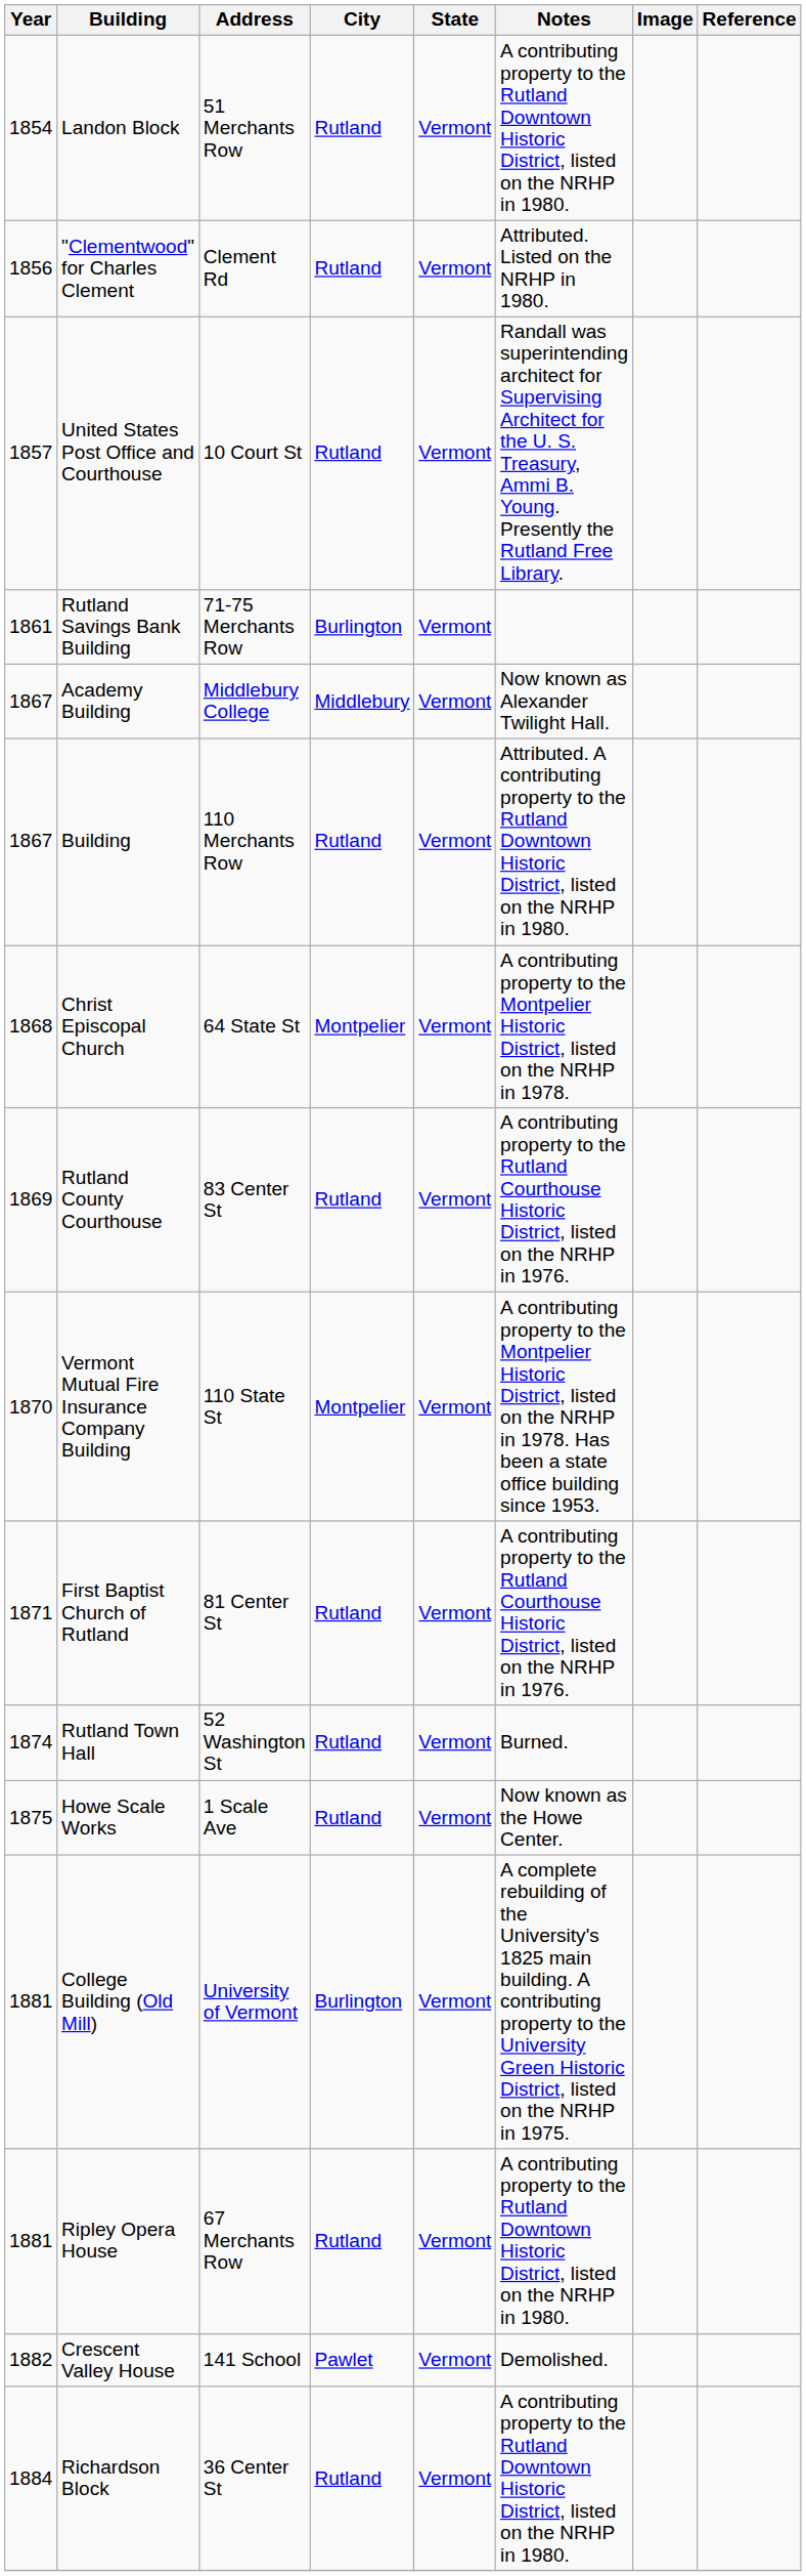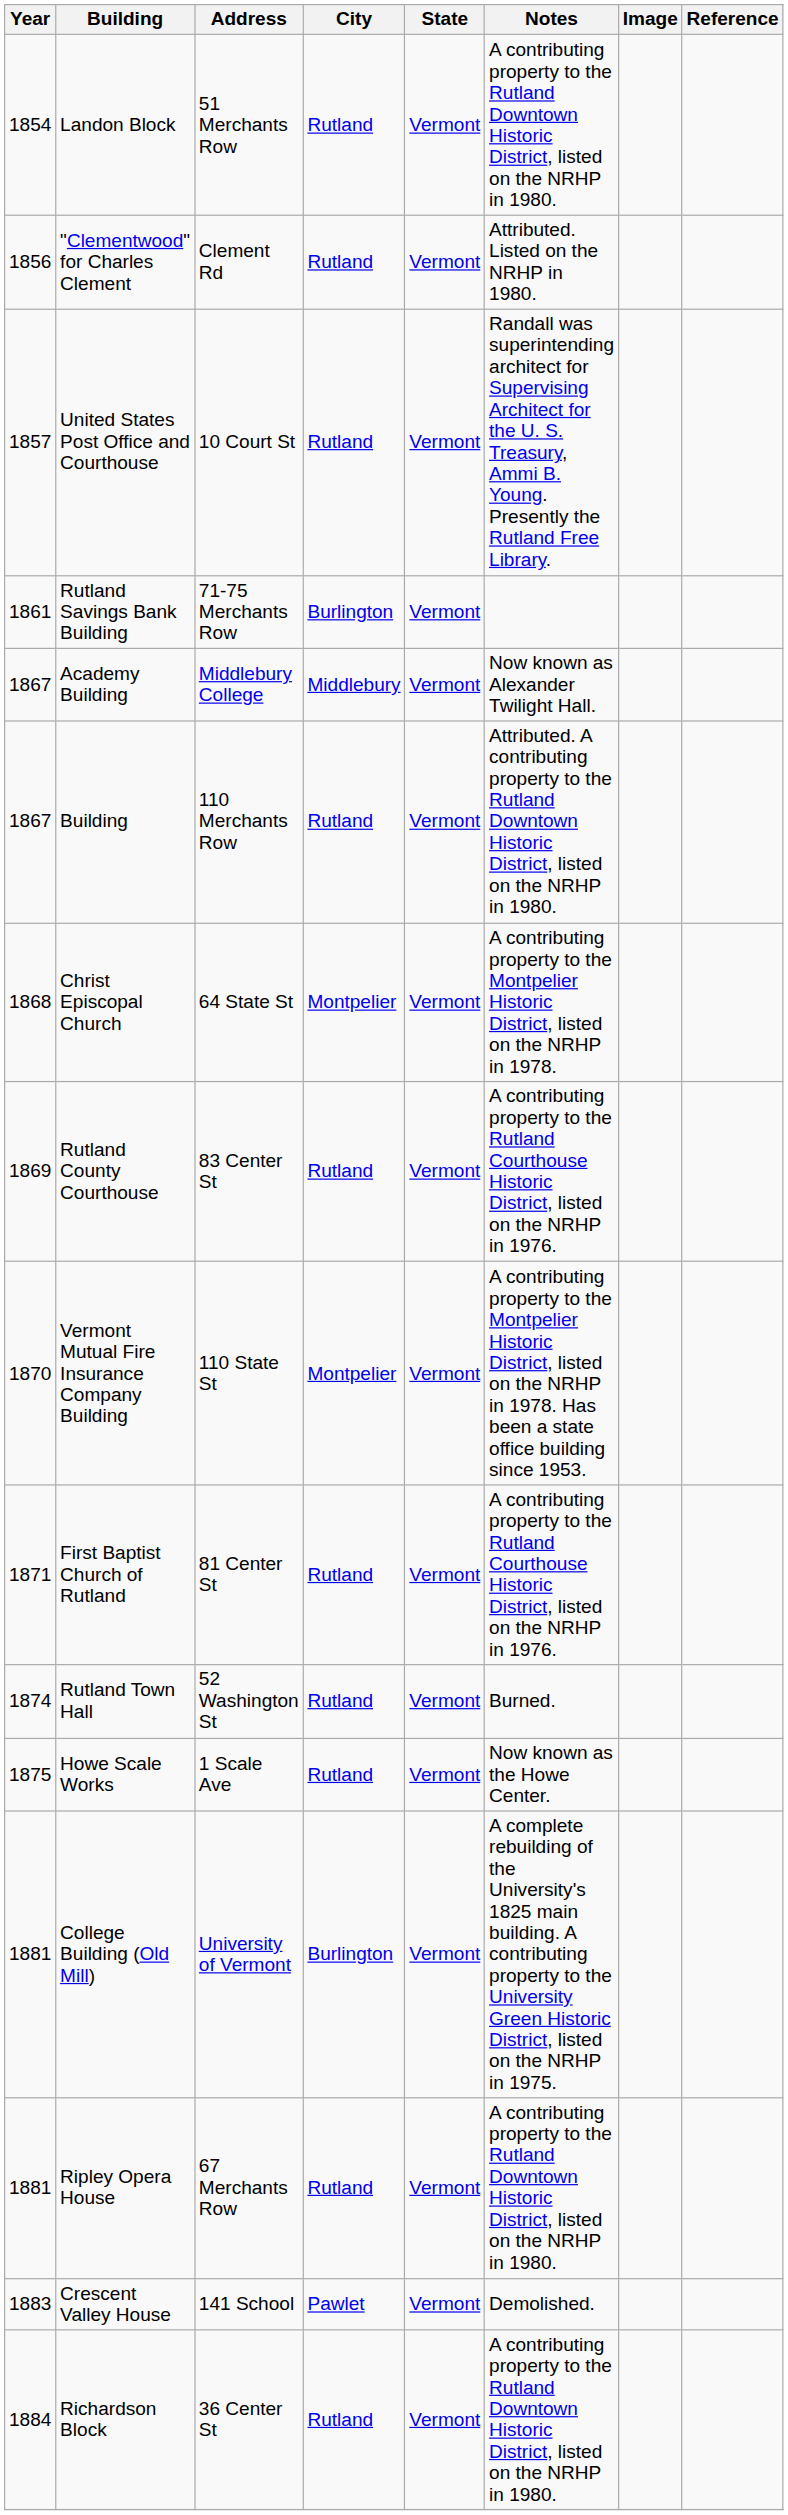Crescent Valley House | Year: 1882 -> 1883
